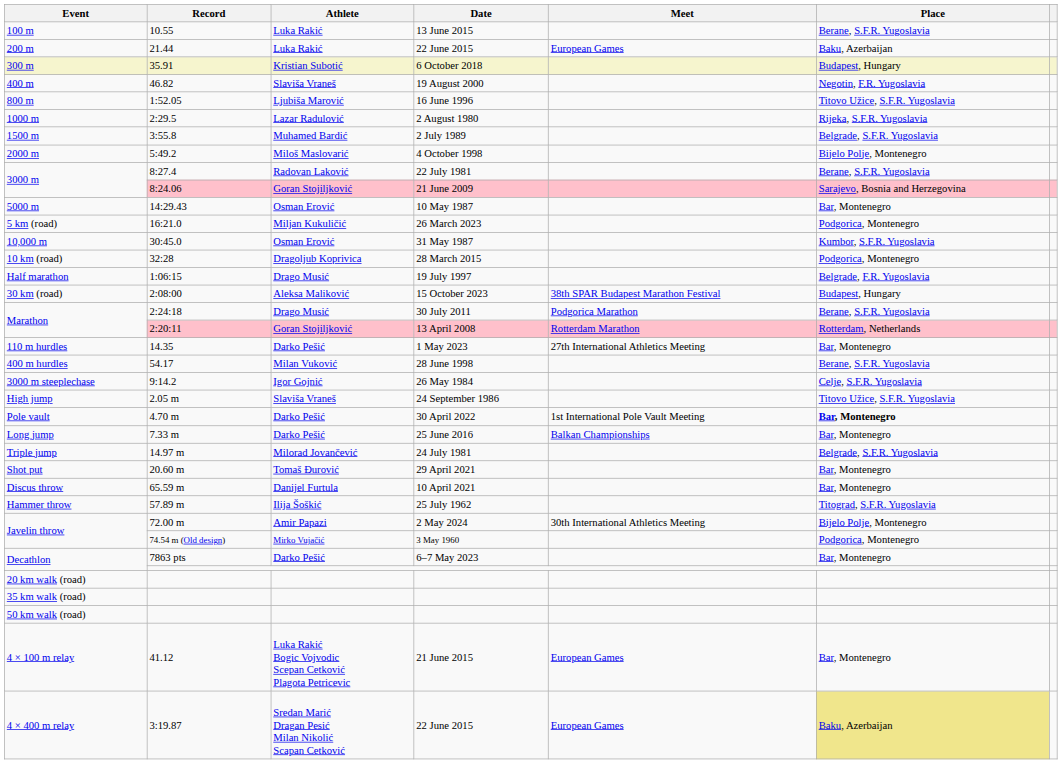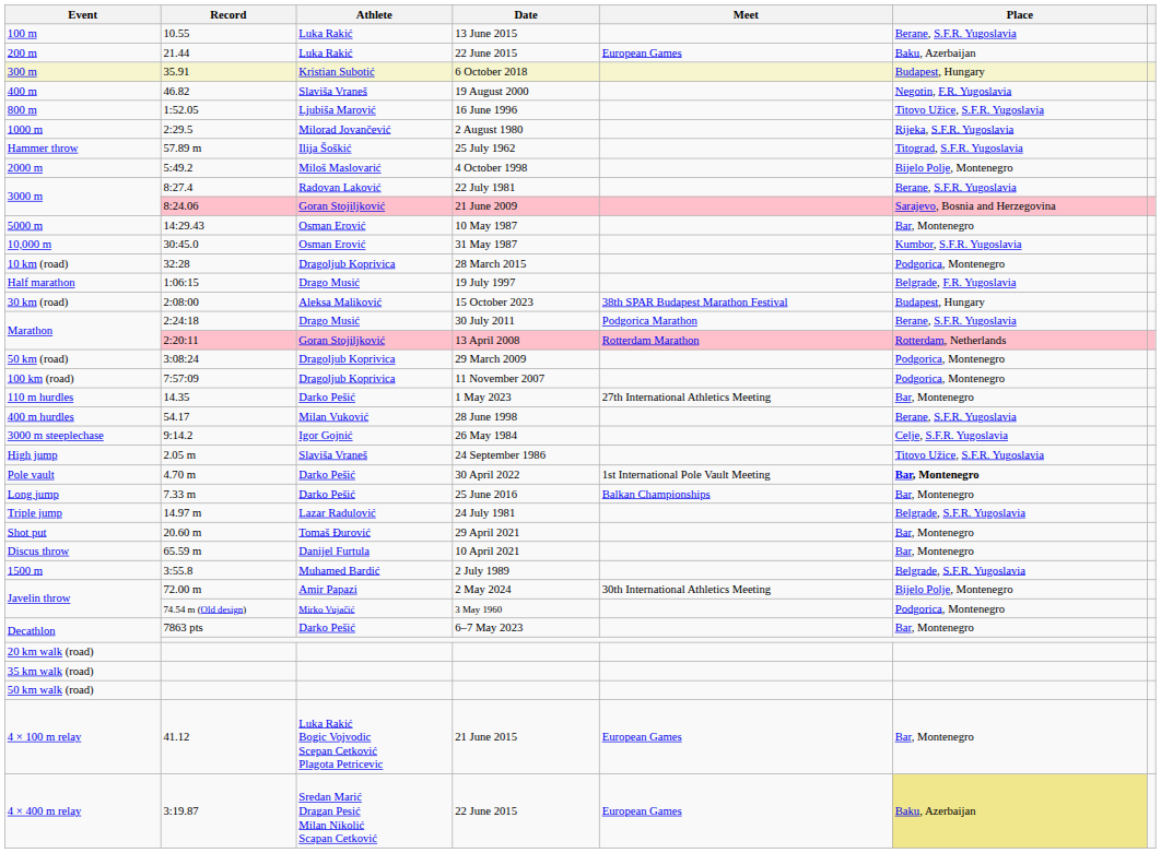2:29.5 | Athlete: Lazar Radulović -> Milorad Jovančević
rows swapped: 3:55.8 <-> 57.89 m
- row: 5 km (road) | 16:21.0 | Miljan Kukuličić | 26 March 2023 | Podgorica, Montenegro
+ row: 50 km (road) | 3:08:24 | Dragoljub Koprivica | 29 March 2009 | Podgorica, Montenegro
+ row: 100 km (road) | 7:57:09 | Dragoljub Koprivica | 11 November 2007 | Podgorica, Montenegro
14.97 m | Athlete: Milorad Jovančević -> Lazar Radulović
